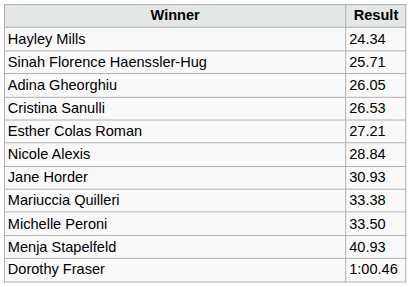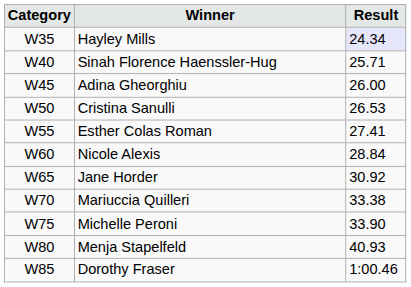+ column: Category | W35 | W40 | W45 | W50 | W55 | W60 | W65 | W70 | W75 | W80 | W85
Hayley Mills | Result: no background -> lavender background
Adina Gheorghiu | Result: 26.05 -> 26.00
Esther Colas Roman | Result: 27.21 -> 27.41
Jane Horder | Result: 30.93 -> 30.92
Michelle Peroni | Result: 33.50 -> 33.90
